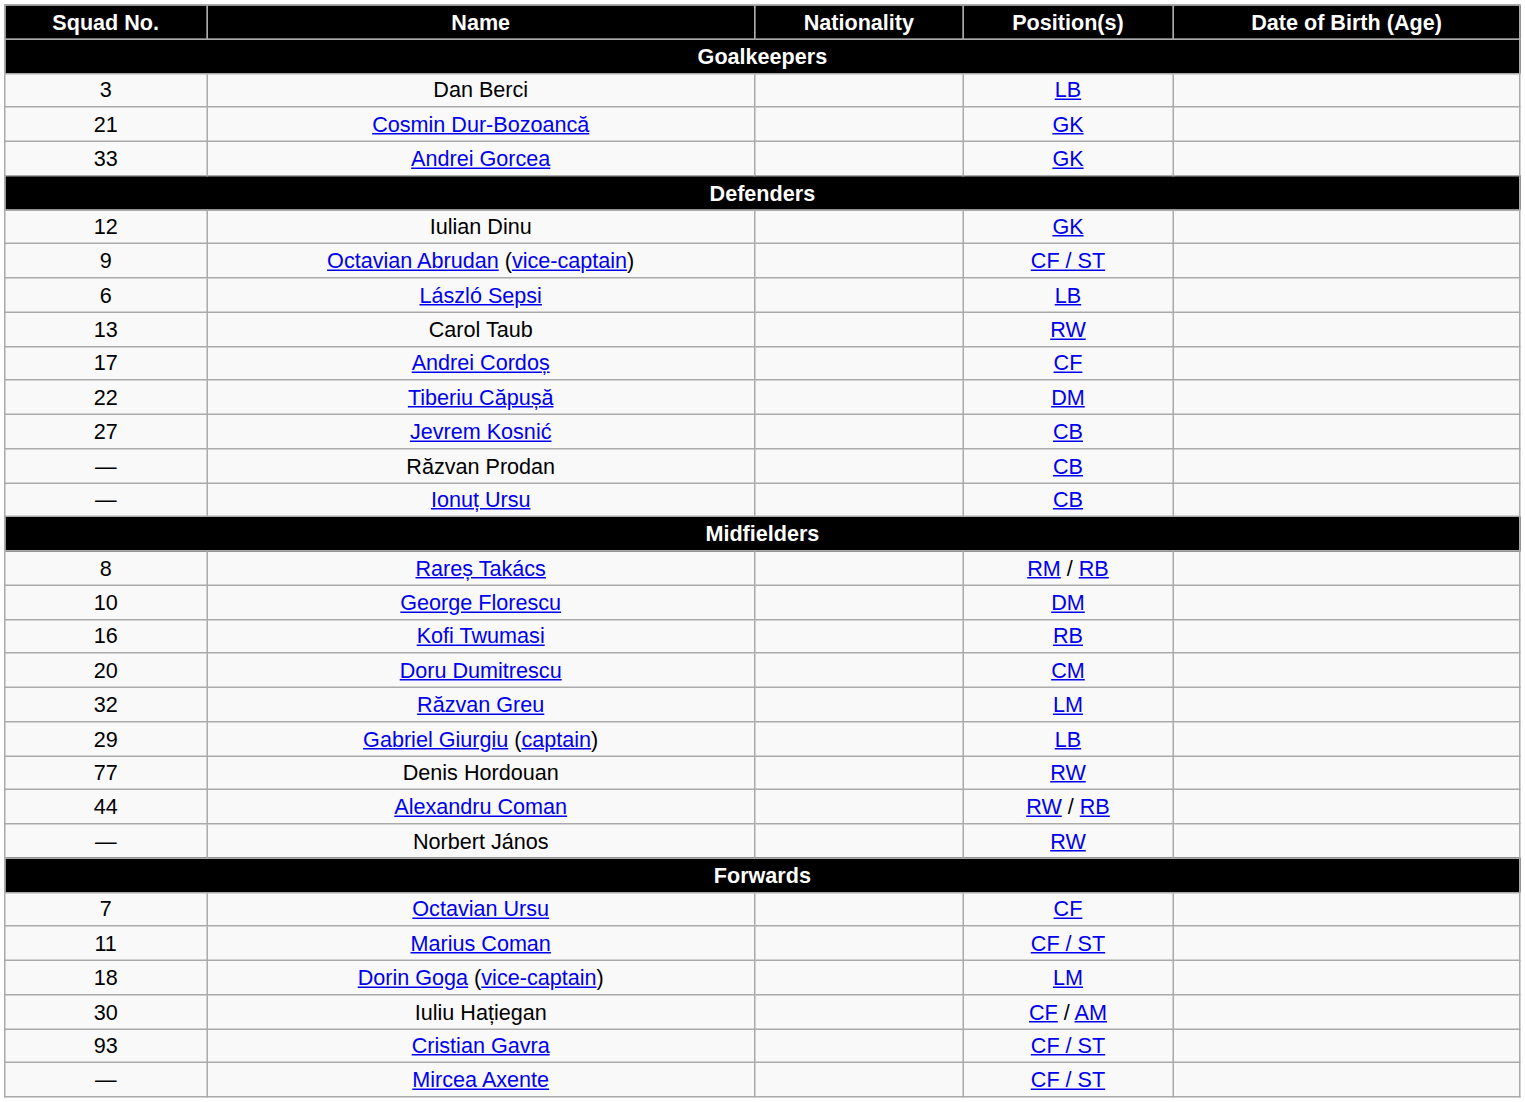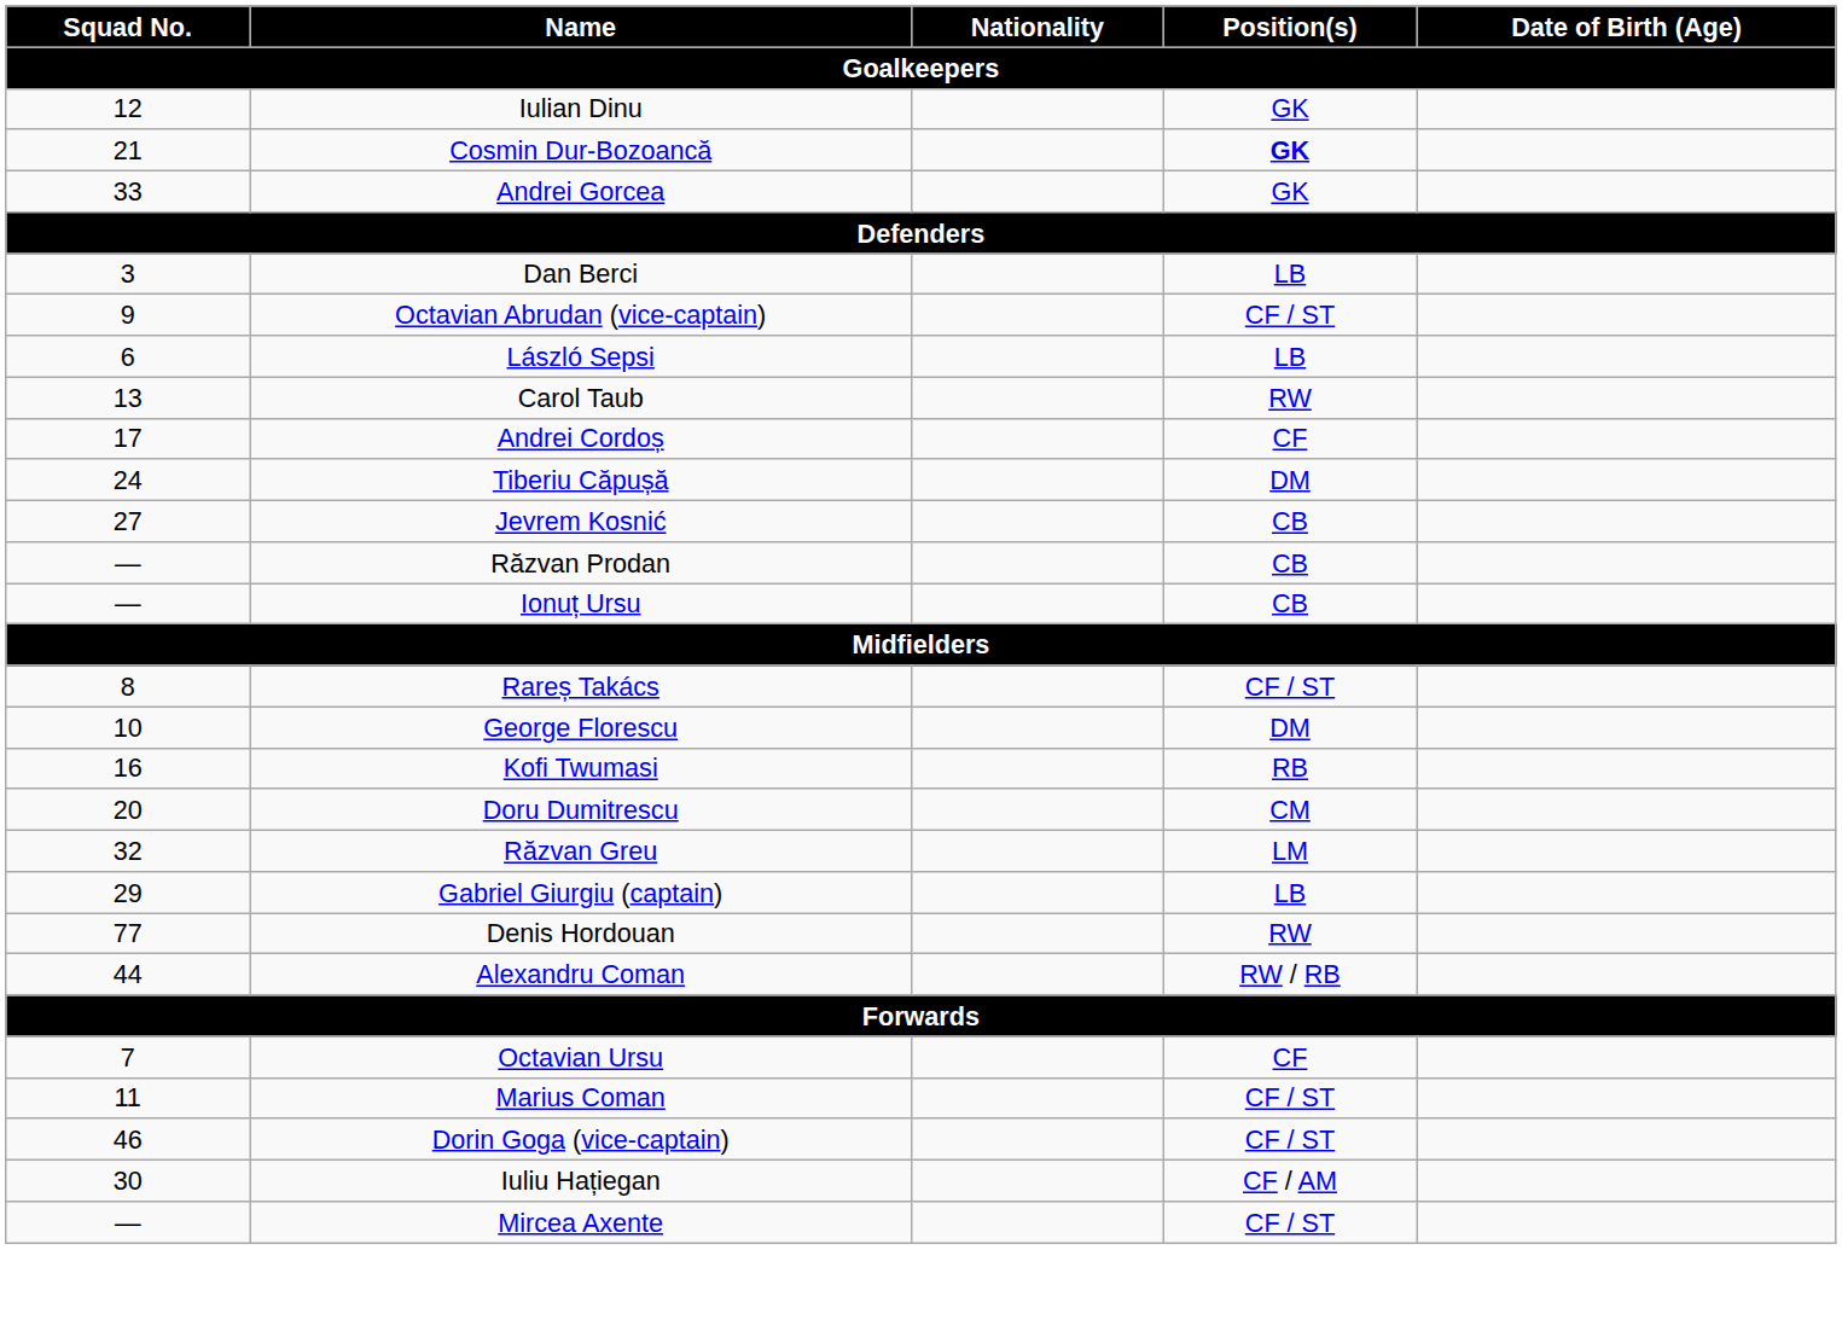rows swapped: Iulian Dinu <-> Dan Berci
Cosmin Dur-Bozoancă | Position(s): normal -> bold
Tiberiu Căpușă | Squad No.: 22 -> 24
Rareș Takács | Position(s): RM / RB -> CF / ST
- row: — | Norbert János | RW
Dorin Goga (vice-captain) | Squad No.: 18 -> 46
Dorin Goga (vice-captain) | Position(s): LM -> CF / ST
- row: 93 | Cristian Gavra | CF / ST
